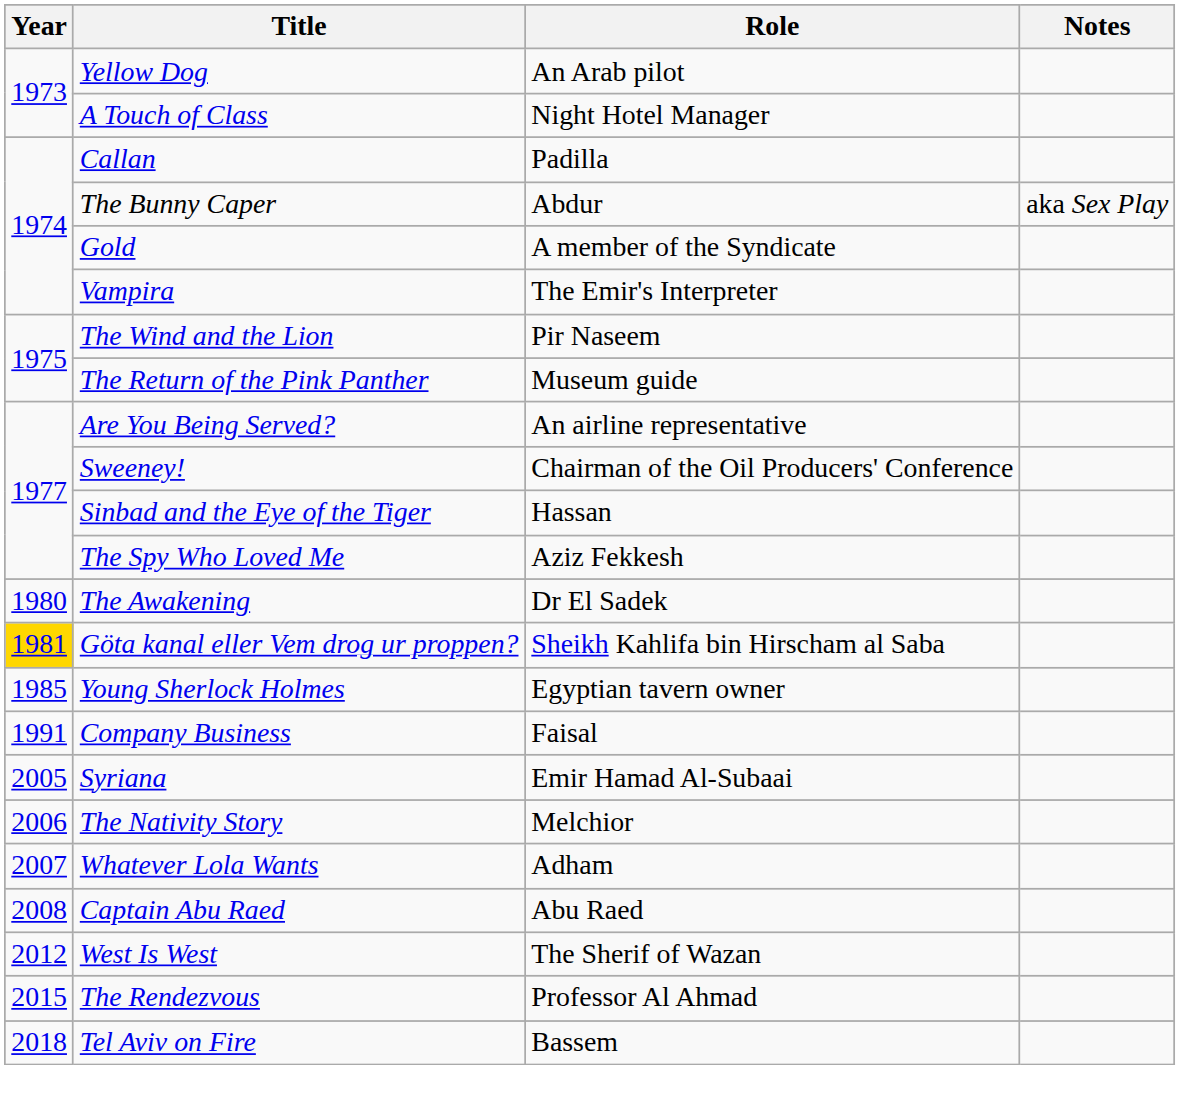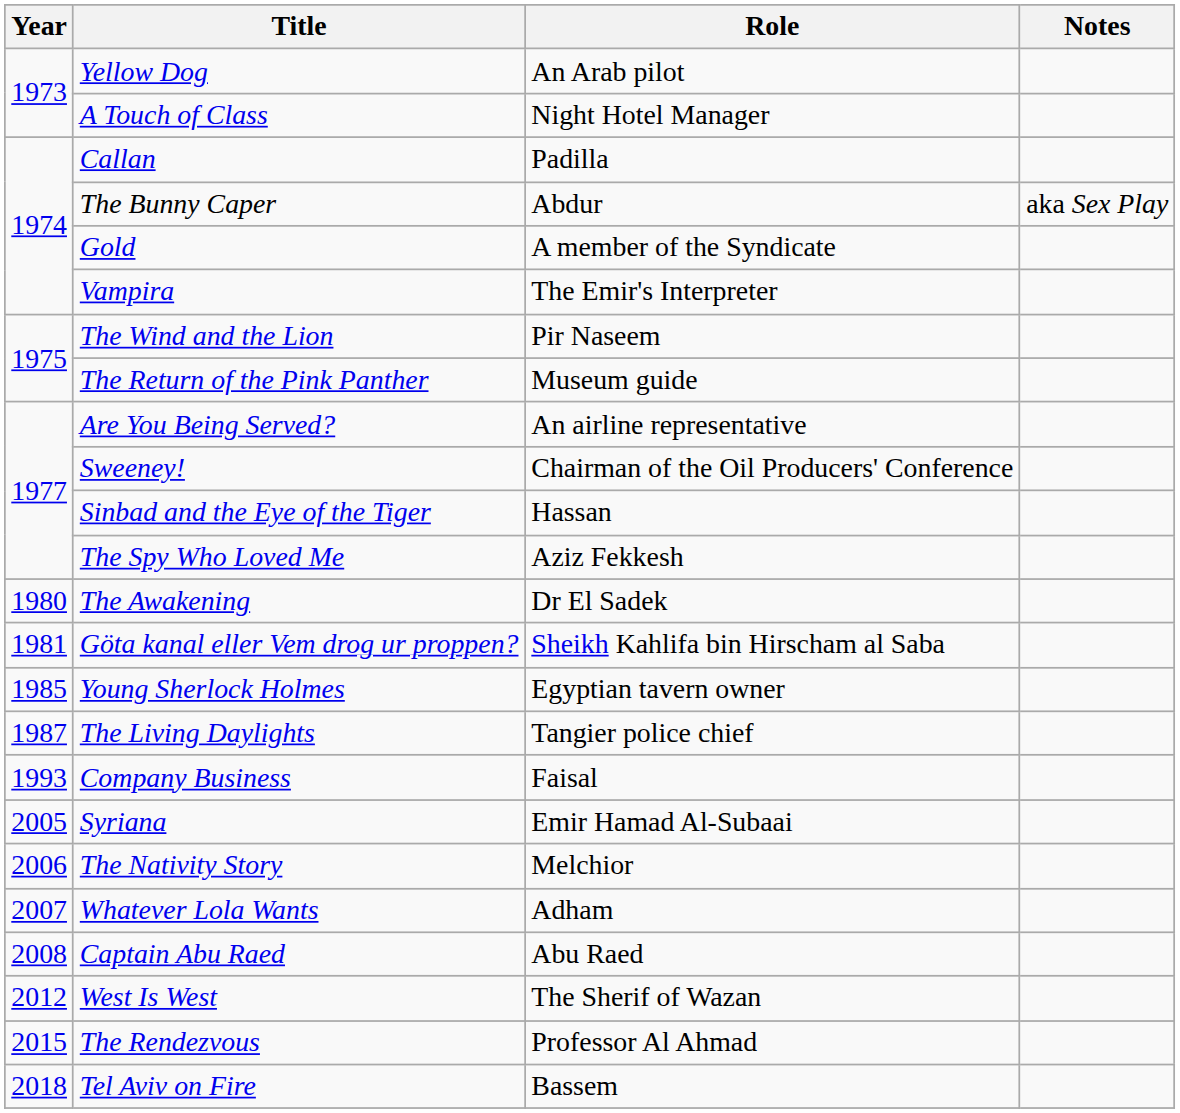Göta kanal eller Vem drog ur proppen? | Year: gold background -> no background
+ row: 1987 | The Living Daylights | Tangier police chief
Company Business | Year: 1991 -> 1993
